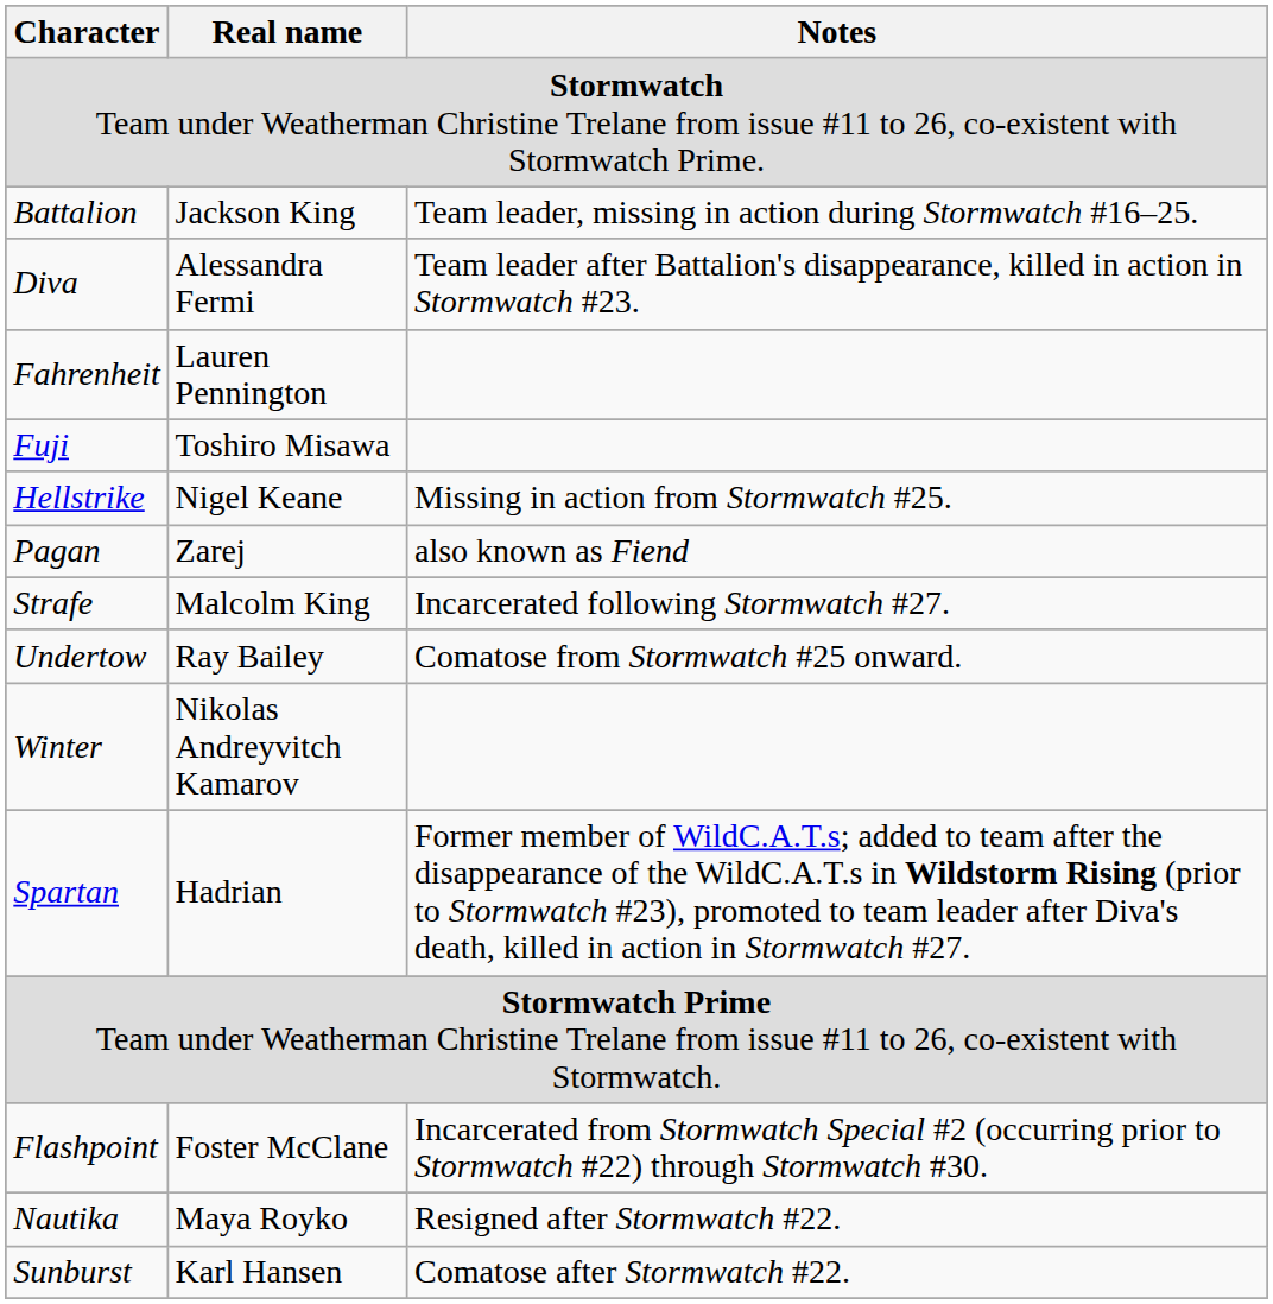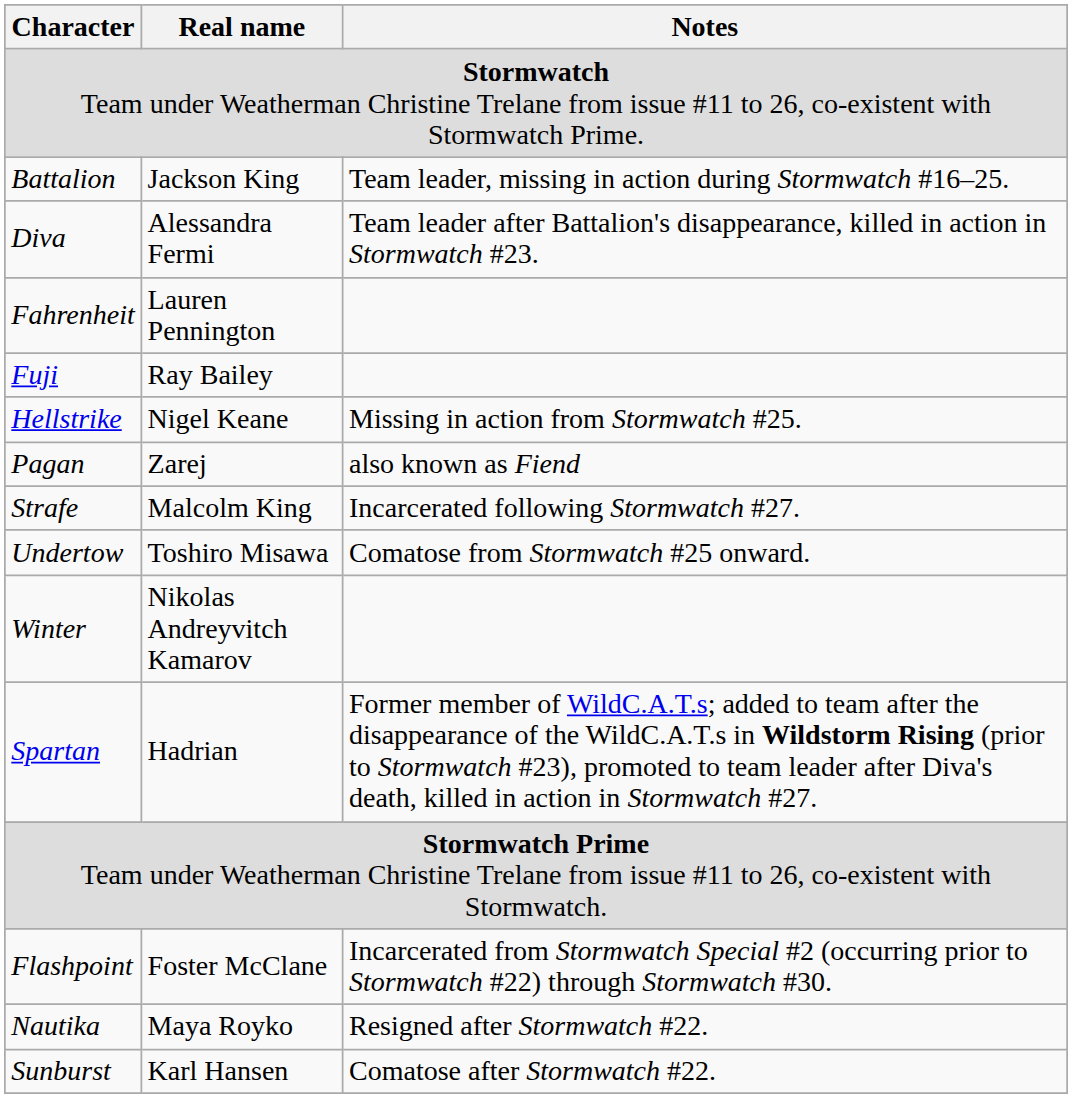Fuji | Real name: Toshiro Misawa -> Ray Bailey
Undertow | Real name: Ray Bailey -> Toshiro Misawa
